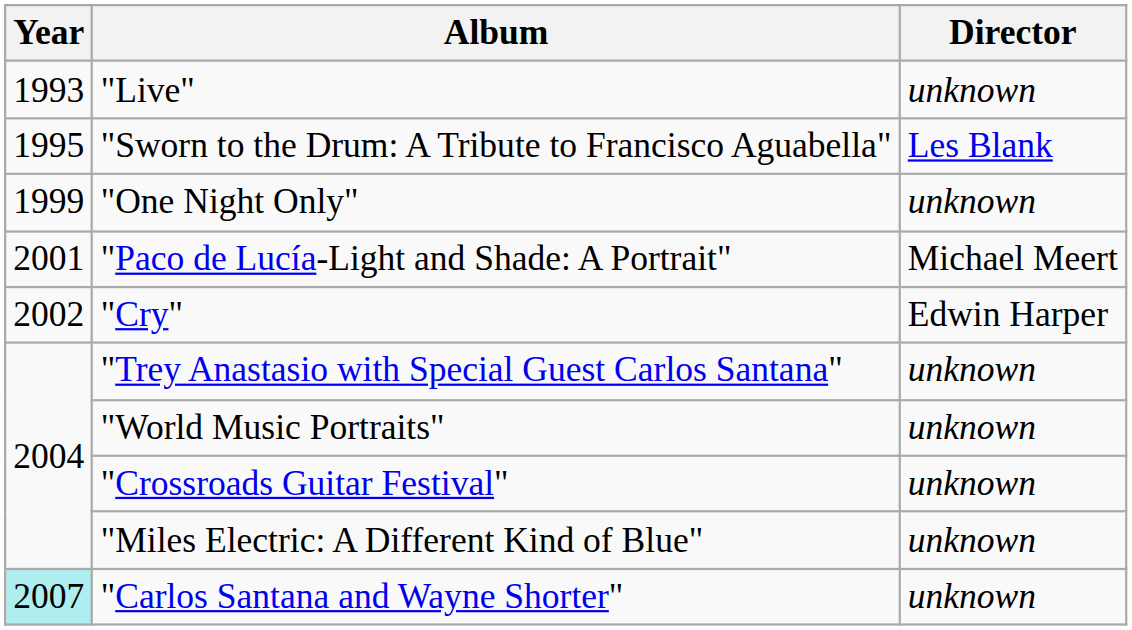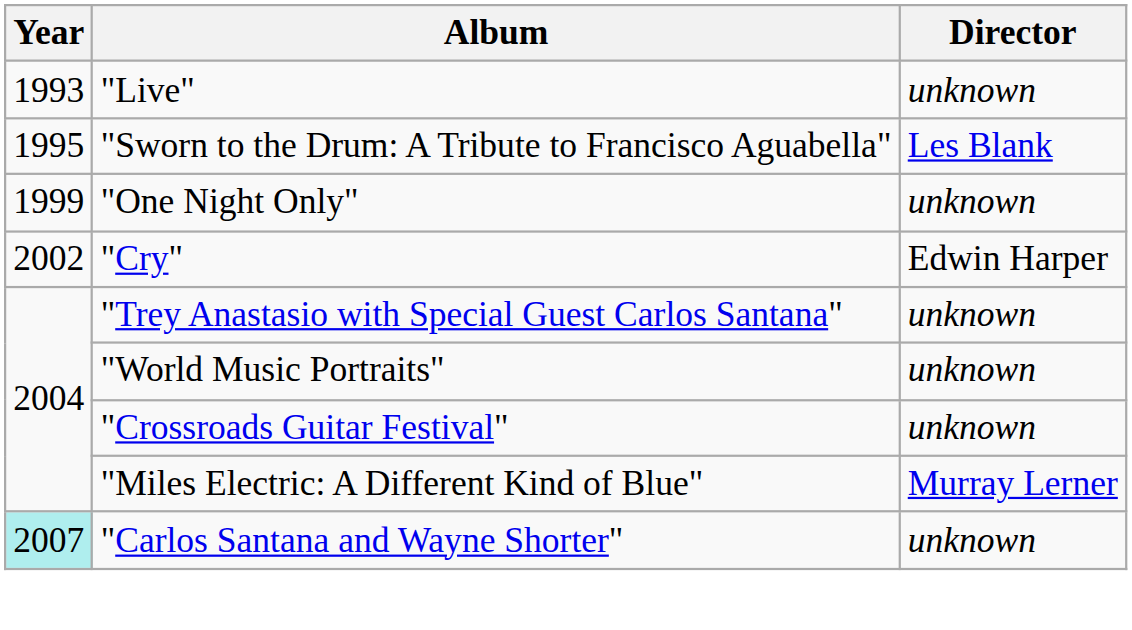- row: 2001 | "Paco de Lucía-Light and Shade: A Portrait" | Michael Meert
"Miles Electric: A Different Kind of Blue" | Director: unknown -> Murray Lerner
